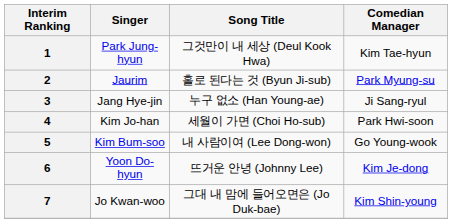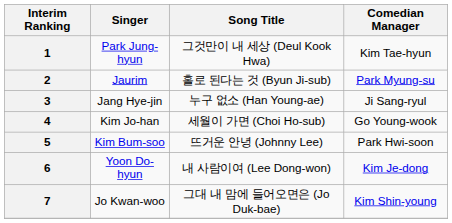4 | Comedian Manager: Park Hwi-soon -> Go Young-wook
5 | Song Title: 내 사람이여 (Lee Dong-won) -> 뜨거운 안녕 (Johnny Lee)
5 | Comedian Manager: Go Young-wook -> Park Hwi-soon
6 | Song Title: 뜨거운 안녕 (Johnny Lee) -> 내 사람이여 (Lee Dong-won)
